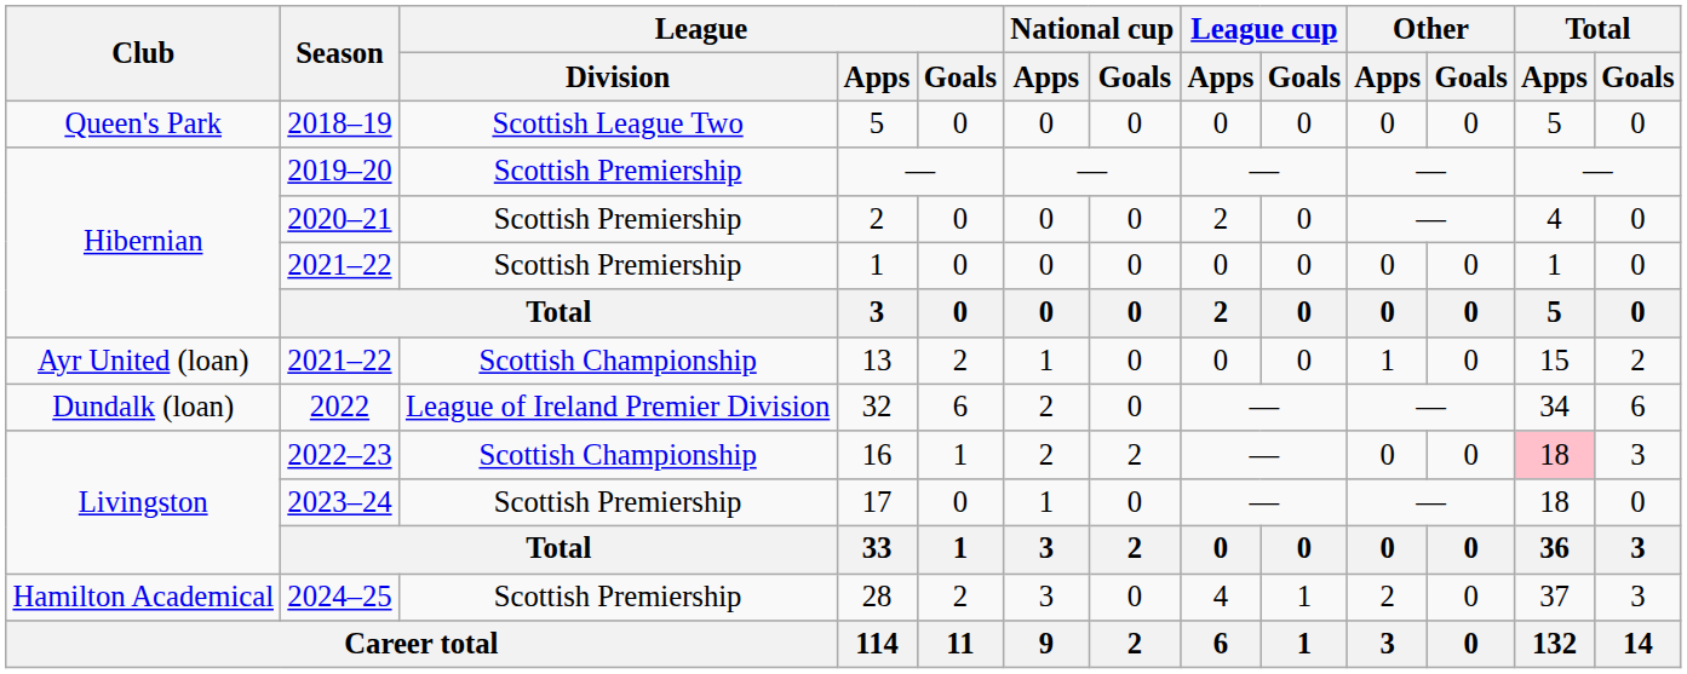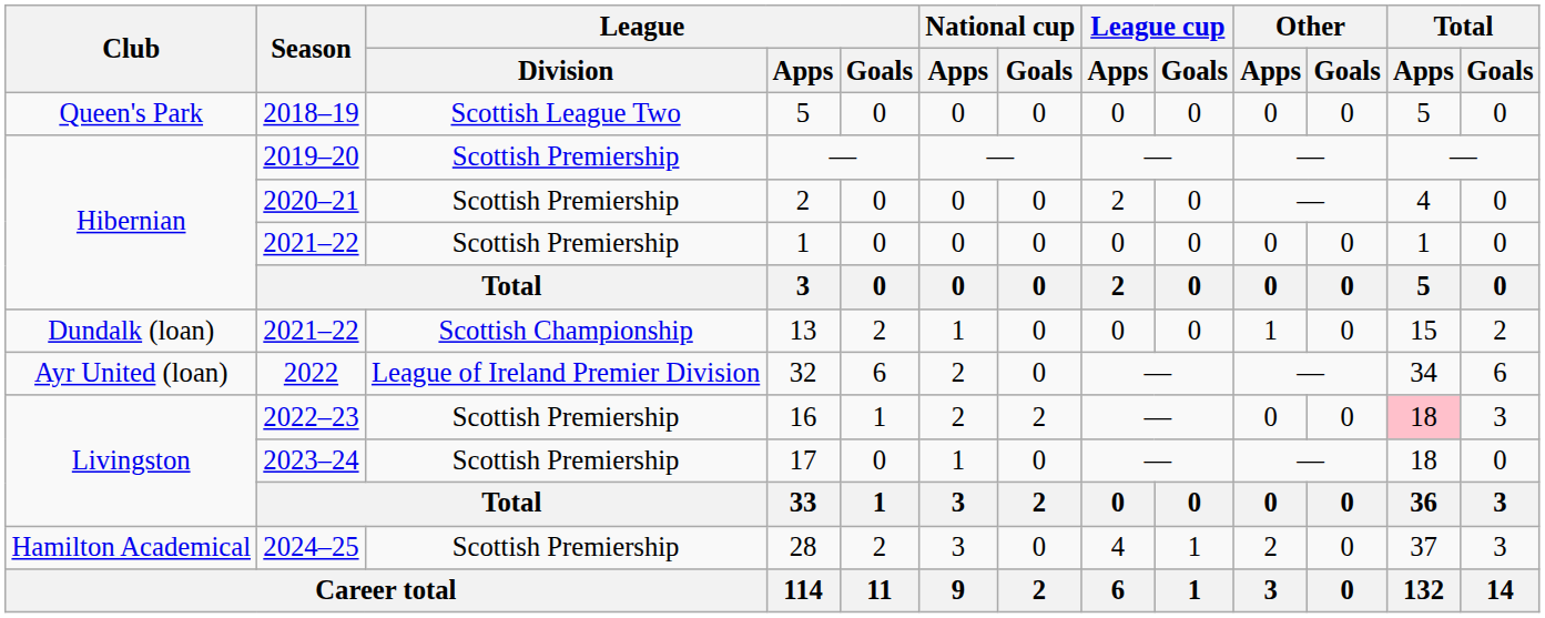13 | Club: Ayr United (loan) -> Dundalk (loan)
32 | Club: Dundalk (loan) -> Ayr United (loan)
16 | League / Division: Scottish Championship -> Scottish Premiership
